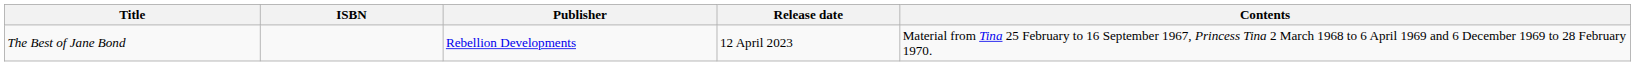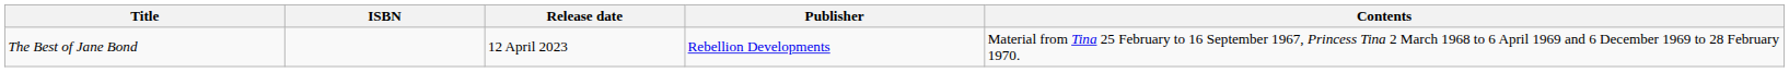columns swapped: Publisher <-> Release date
